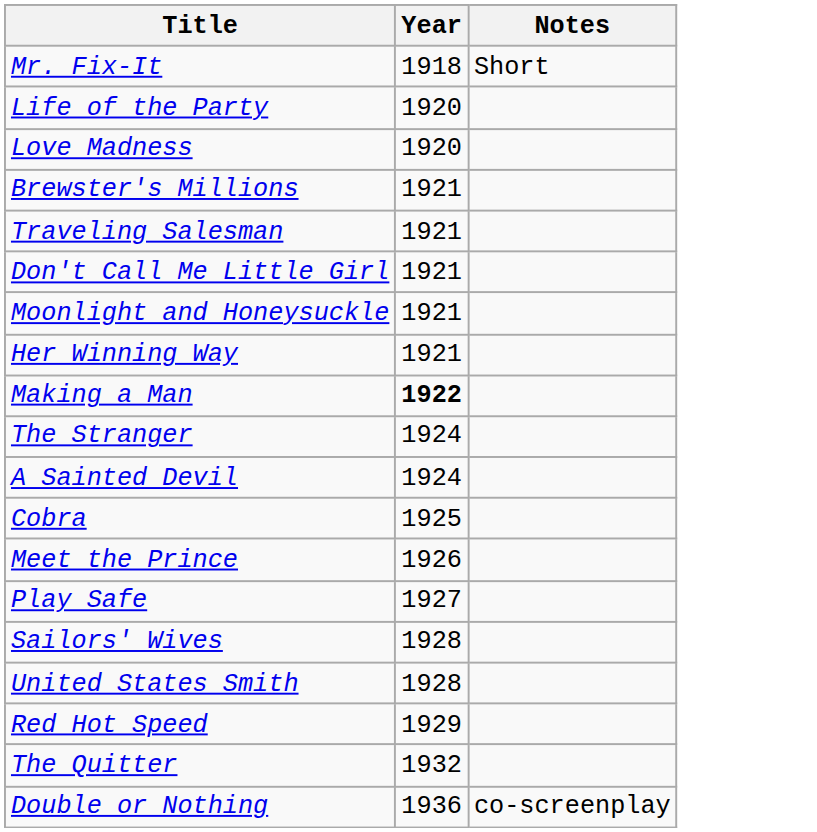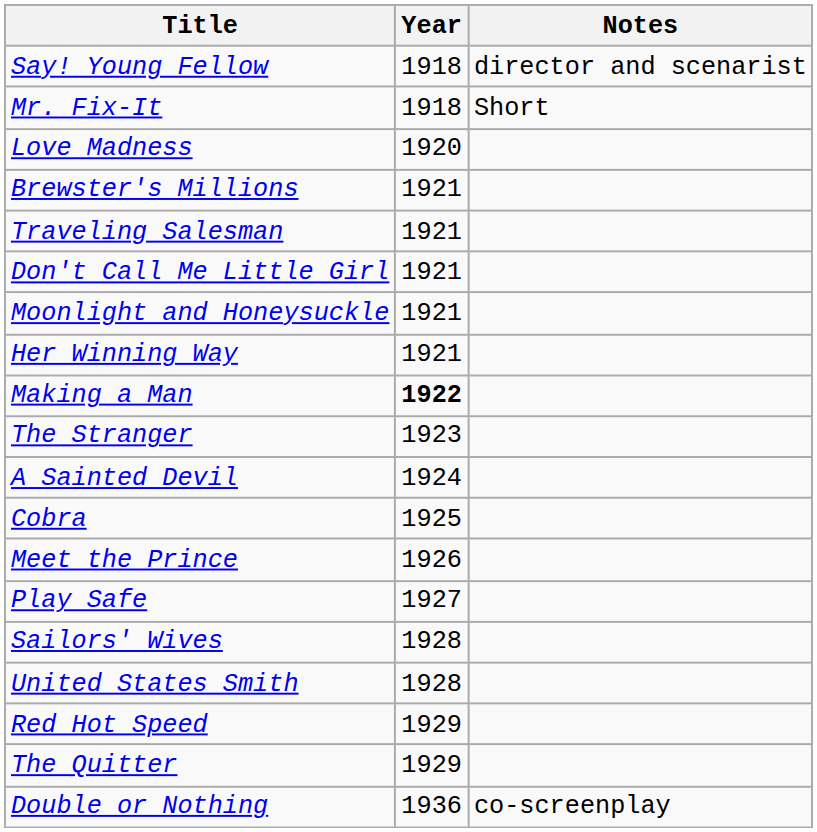+ row: Say! Young Fellow | 1918 | director and scenarist
- row: Life of the Party | 1920
The Stranger | Year: 1924 -> 1923
The Quitter | Year: 1932 -> 1929
